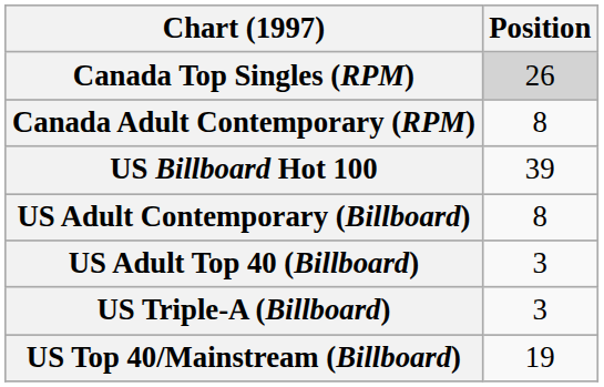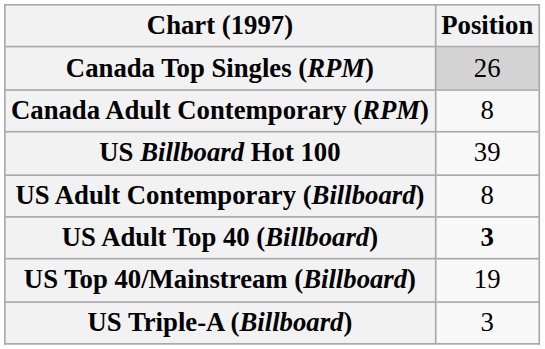US Adult Top 40 (Billboard) | Position: normal -> bold
rows swapped: US Top 40/Mainstream (Billboard) <-> US Triple-A (Billboard)
